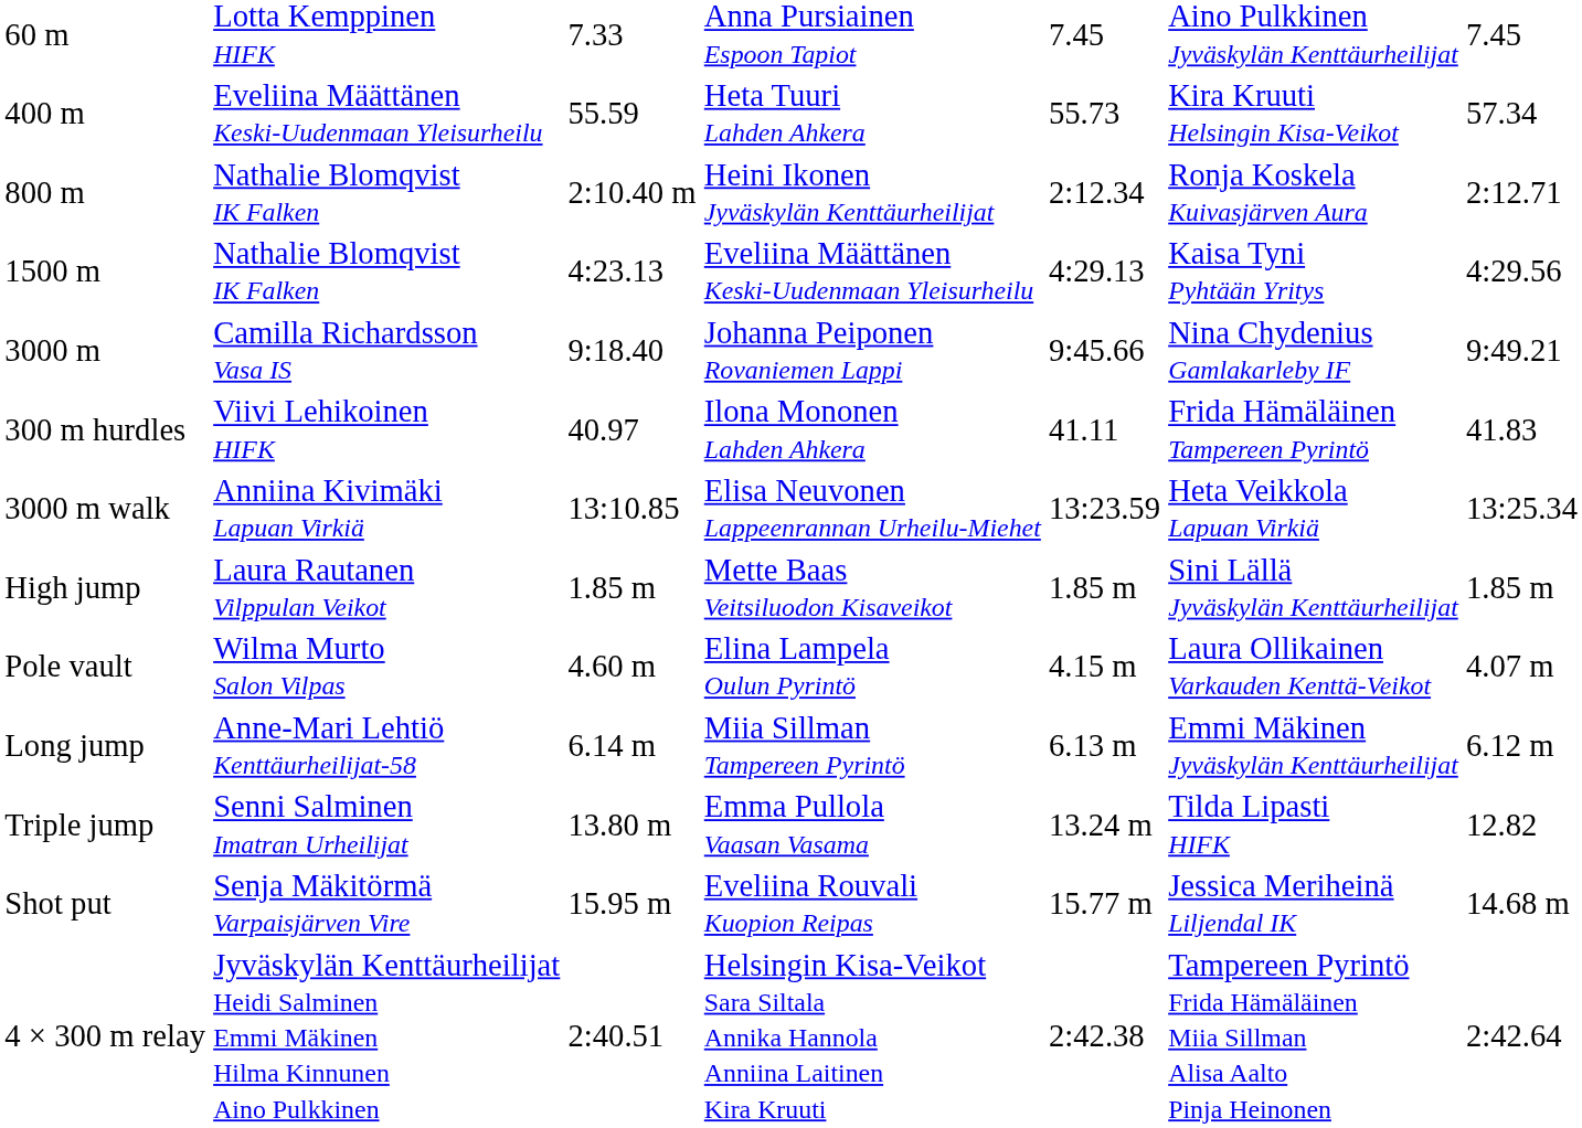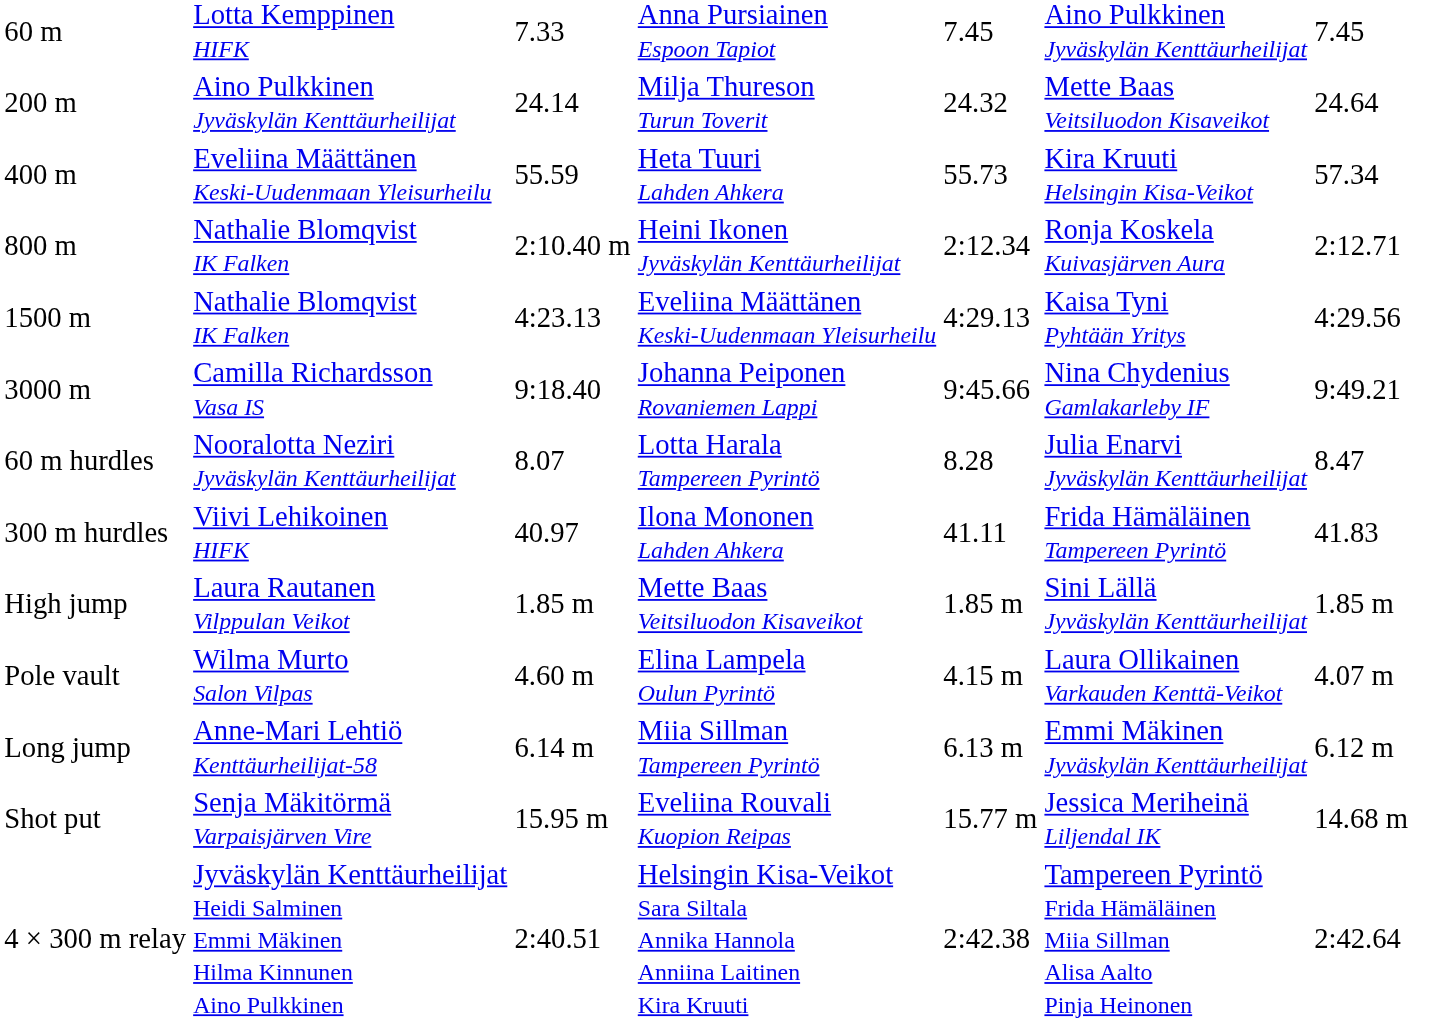+ row: 200 m | Aino Pulkkinen Jyväskylän Kenttäurheilijat | 24.14 | Milja Thureson Turun Toverit | 24.32 | Mette Baas Veitsiluodon Kisaveikot | 24.64
+ row: 60 m hurdles | Nooralotta Neziri Jyväskylän Kenttäurheilijat | 8.07 | Lotta Harala Tampereen Pyrintö | 8.28 | Julia Enarvi Jyväskylän Kenttäurheilijat | 8.47
- row: 3000 m walk | Anniina Kivimäki Lapuan Virkiä | 13:10.85 | Elisa Neuvonen Lappeenrannan Urheilu-Miehet | 13:23.59 | Heta Veikkola Lapuan Virkiä | 13:25.34
- row: Triple jump | Senni Salminen Imatran Urheilijat | 13.80 m | Emma Pullola Vaasan Vasama | 13.24 m | Tilda Lipasti HIFK | 12.82
